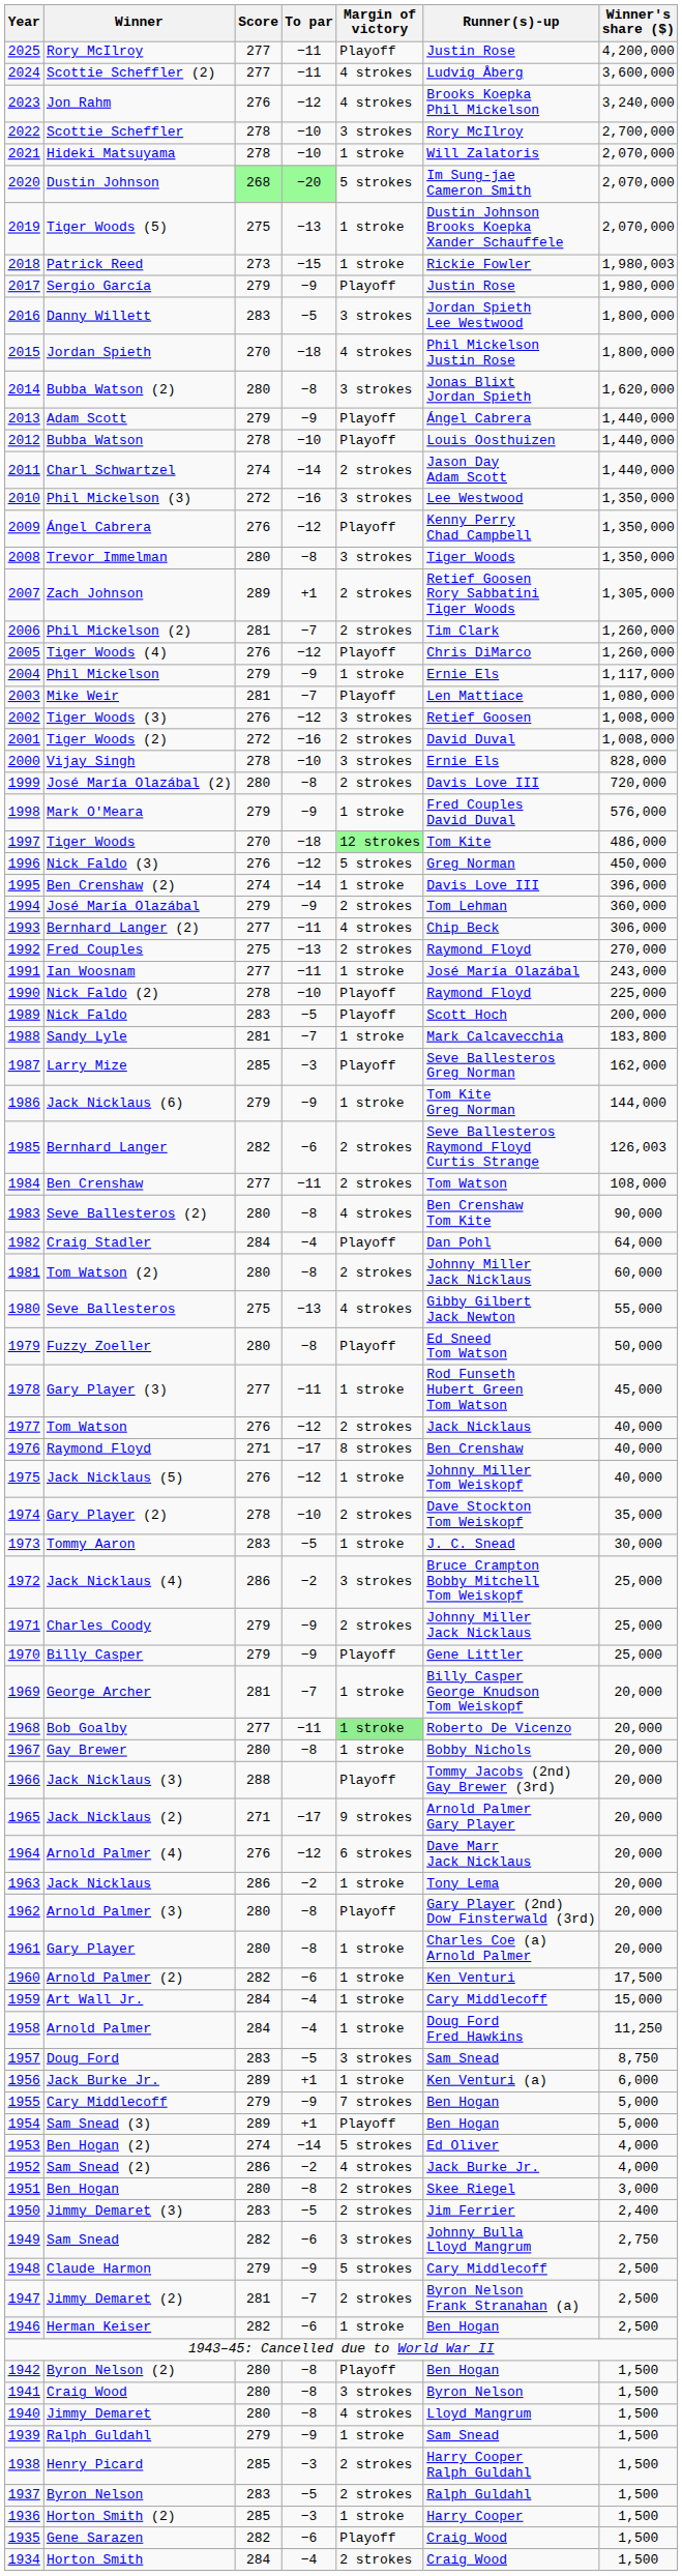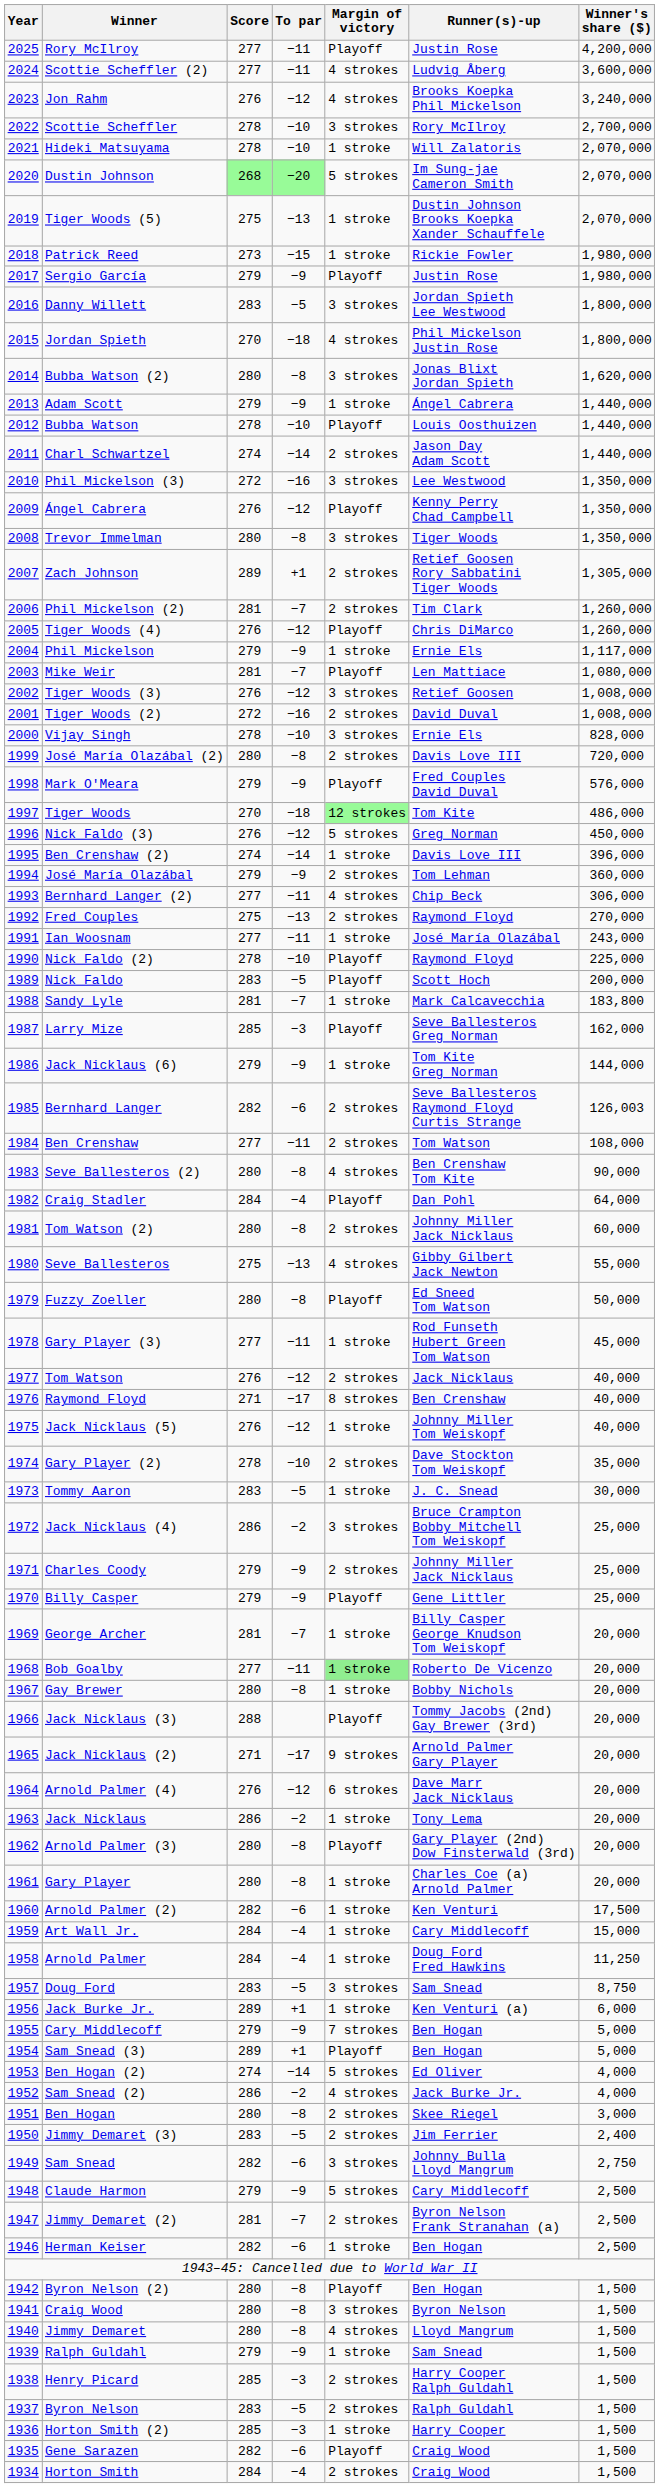Patrick Reed | Winner's share ($): 1,980,003 -> 1,980,000
Adam Scott | Margin of victory: Playoff -> 1 stroke
Mark O'Meara | Margin of victory: 1 stroke -> Playoff
